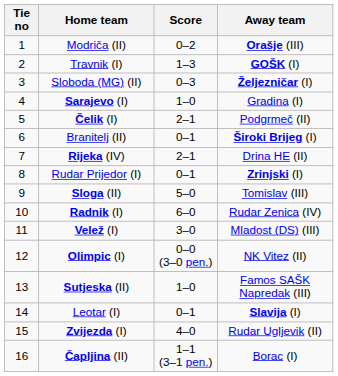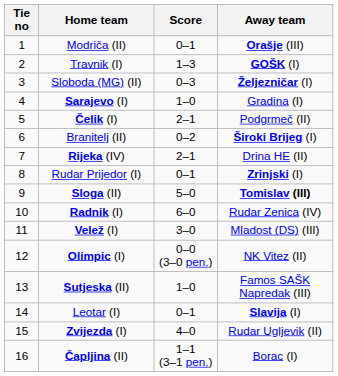Modriča (II) | Score: 0–2 -> 0–1
Branitelj (II) | Score: 0–1 -> 0–2
Sloga (II) | Away team: normal -> bold
